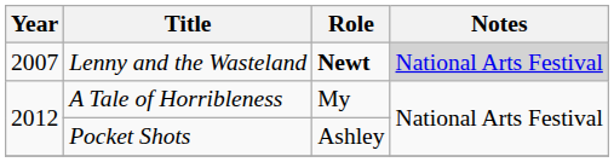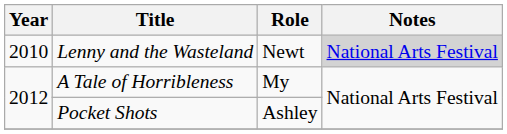Lenny and the Wasteland | Year: 2007 -> 2010
Lenny and the Wasteland | Role: bold -> normal
